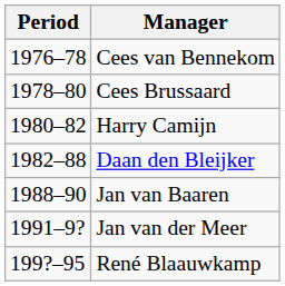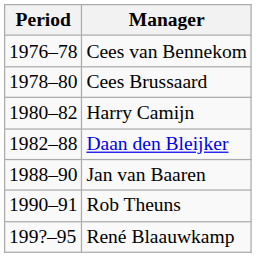+ row: 1990–91 | Rob Theuns
- row: 1991–9? | Jan van der Meer
